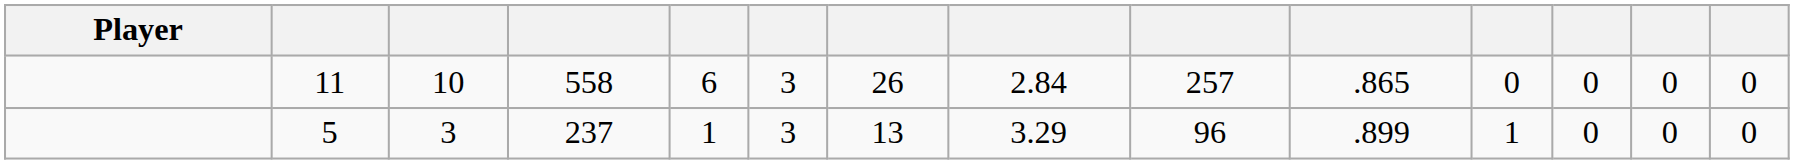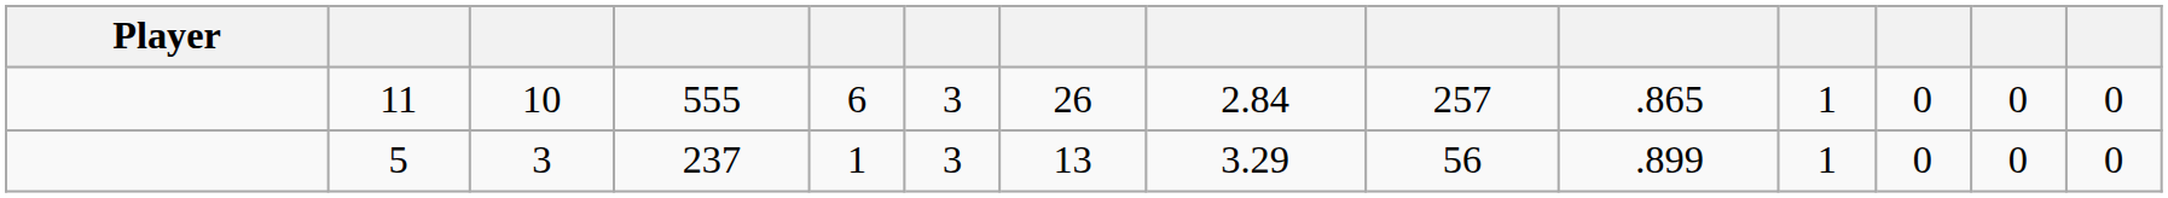11 | column 4: 558 -> 555
11 | column 11: 0 -> 1
5 | column 9: 96 -> 56
